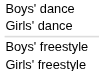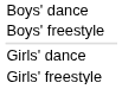rows swapped: Boys' freestyle <-> Girls' dance
